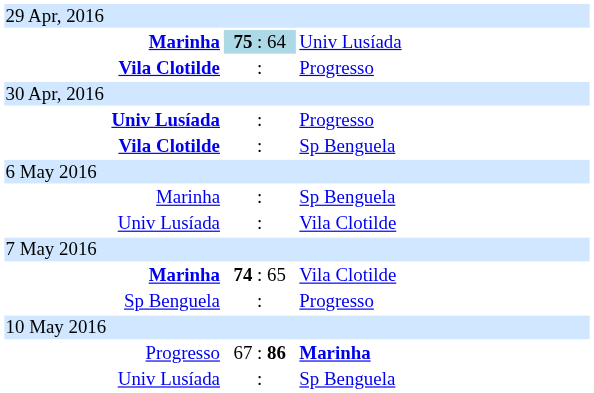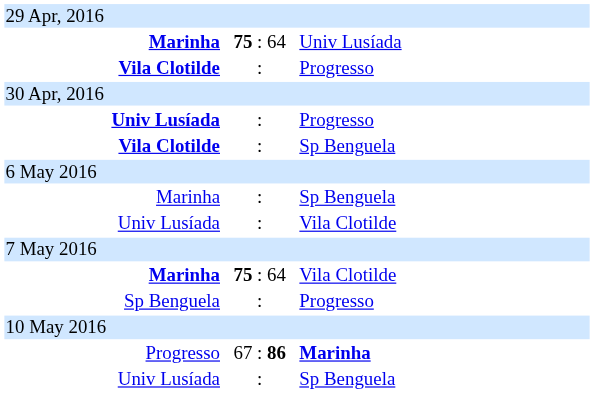Marinha / Univ Lusíada | column 2: lightblue background -> no background
Marinha / Vila Clotilde | column 2: 74 : 65 -> 75 : 64
